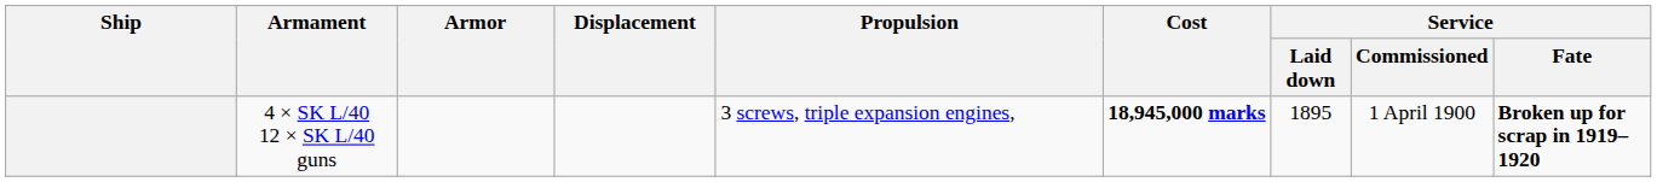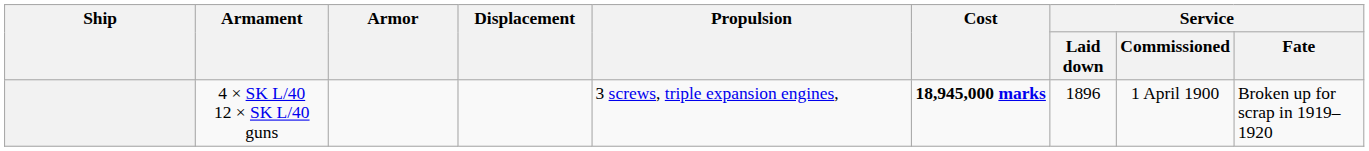4 × SK L/40 12 × SK L/40 guns | Service / Laid down: 1895 -> 1896
4 × SK L/40 12 × SK L/40 guns | Service / Fate: bold -> normal
